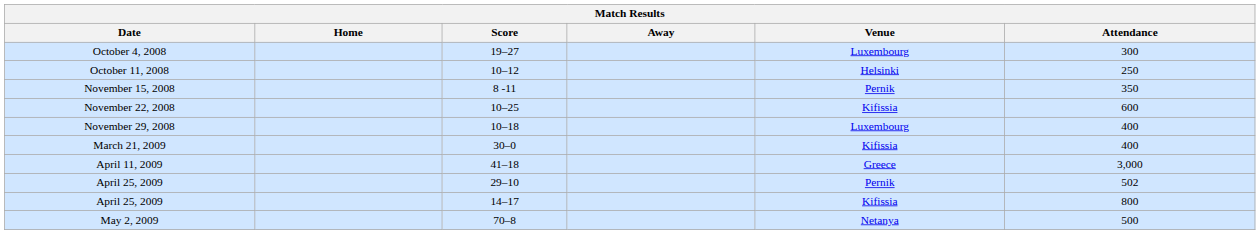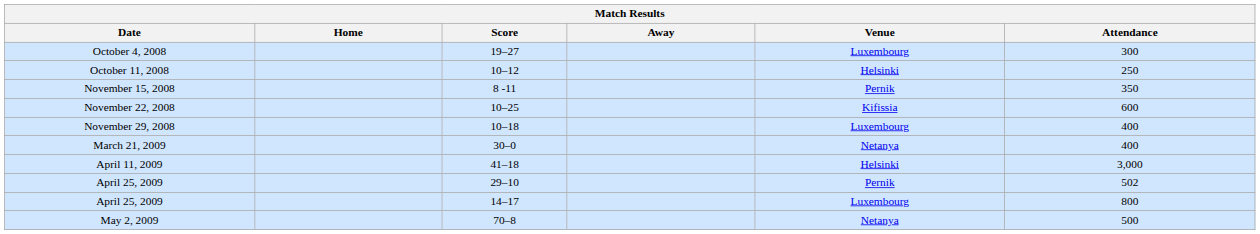March 21, 2009 | Venue: Kifissia -> Netanya
April 11, 2009 | Venue: Greece -> Helsinki
April 25, 2009 / 14–17 | Venue: Kifissia -> Luxembourg
